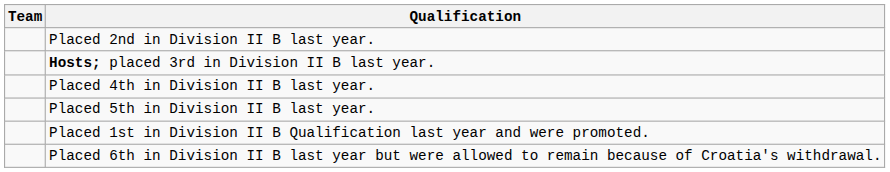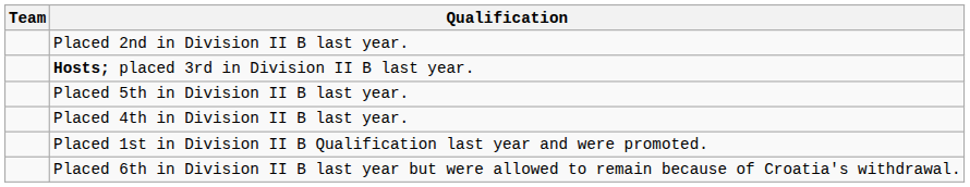rows swapped: Placed 4th in Division II B last year. <-> Placed 5th in Division II B last year.
